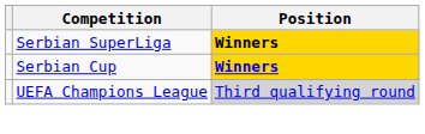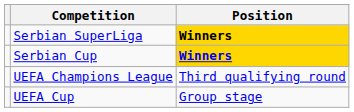UEFA Champions League | Position: lightgrey background -> no background
+ row: UEFA Cup | Group stage
